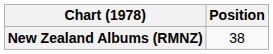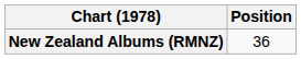New Zealand Albums (RMNZ) | Position: 38 -> 36
